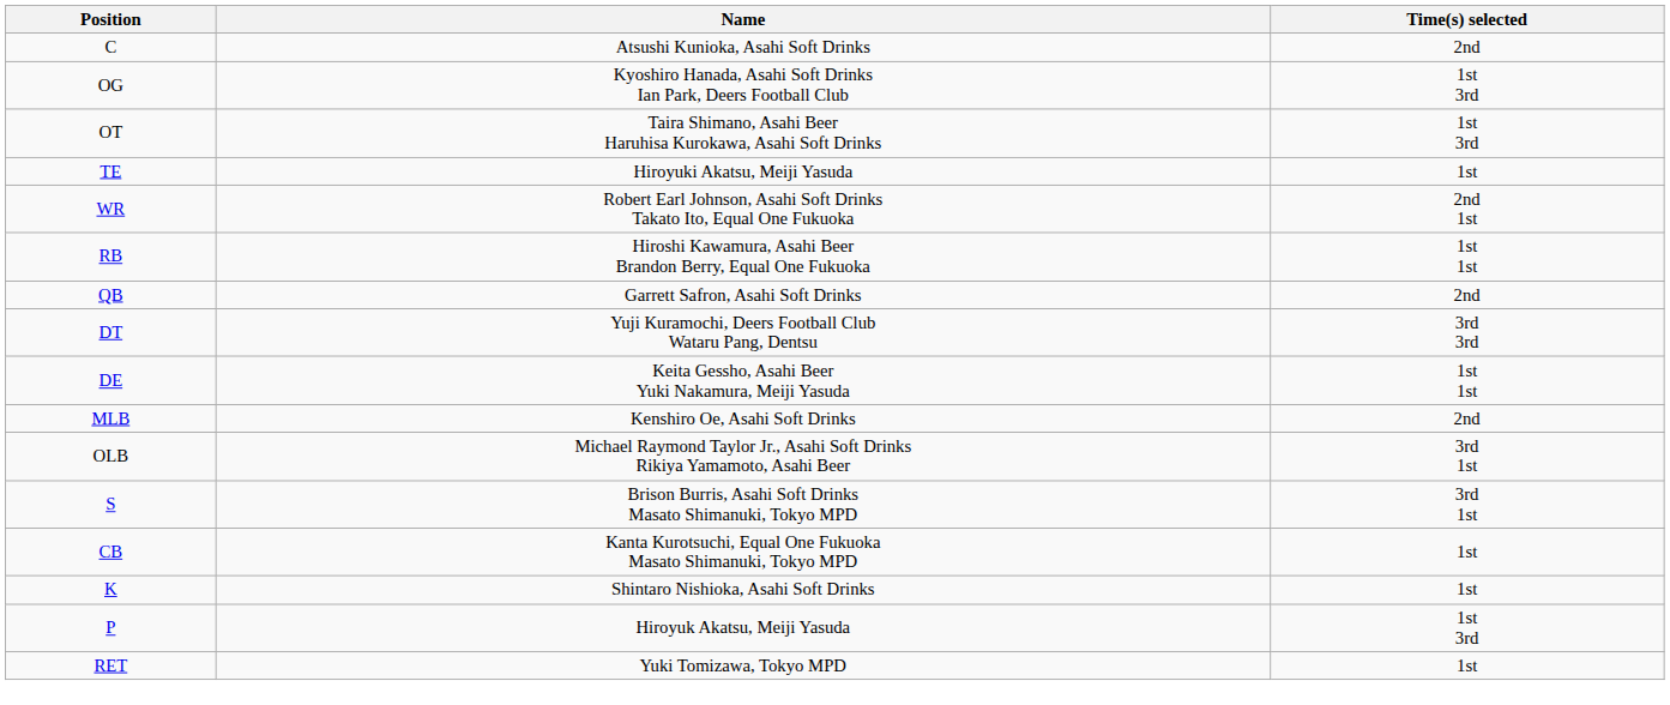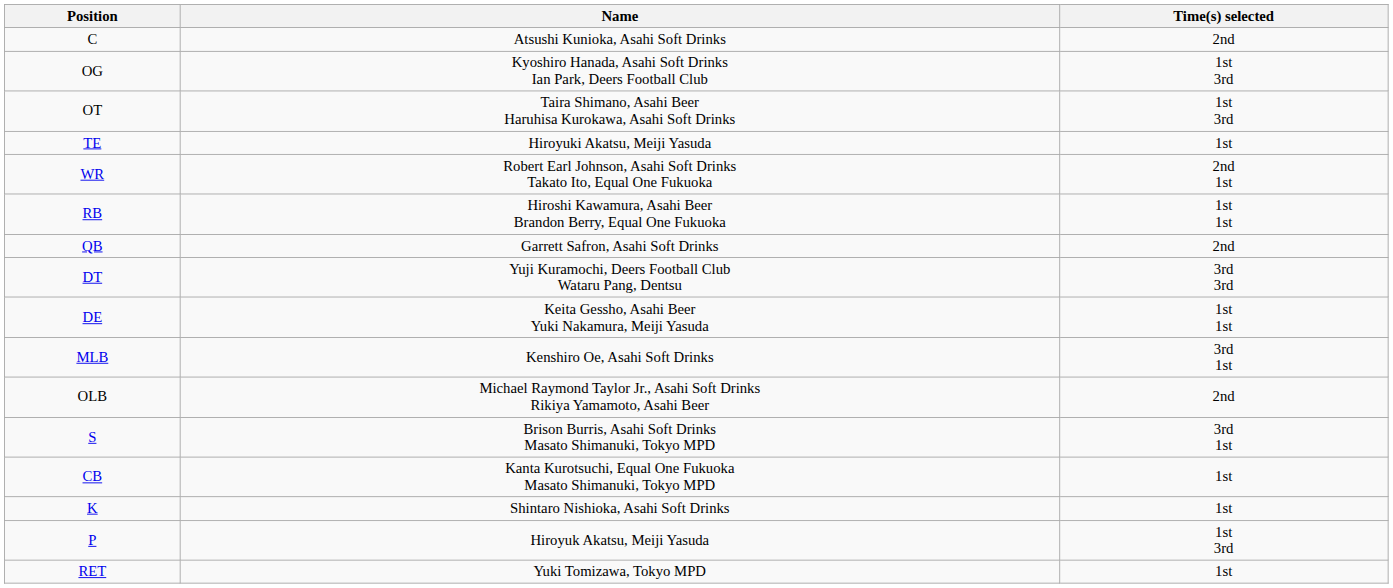MLB | Time(s) selected: 2nd -> 3rd 1st
OLB | Time(s) selected: 3rd 1st -> 2nd
